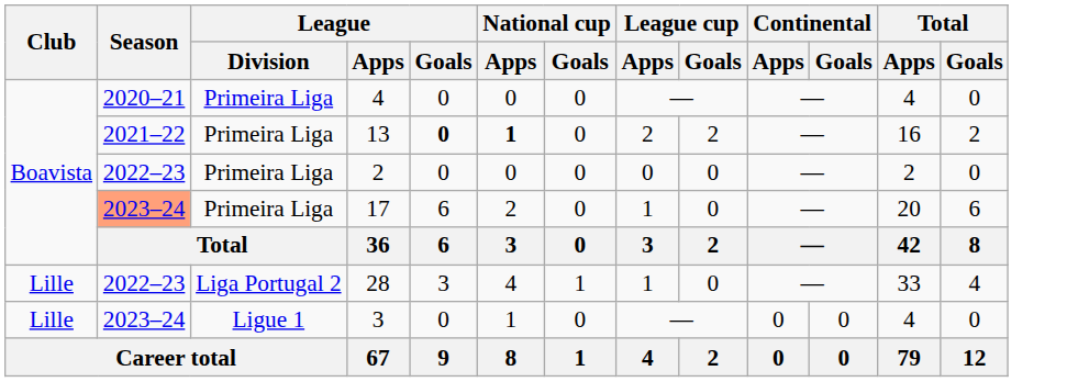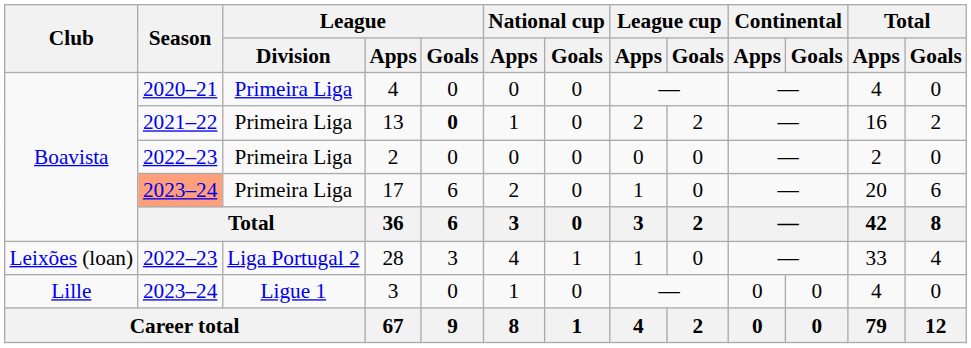13 | National cup / Apps: bold -> normal
28 | Club: Lille -> Leixões (loan)
